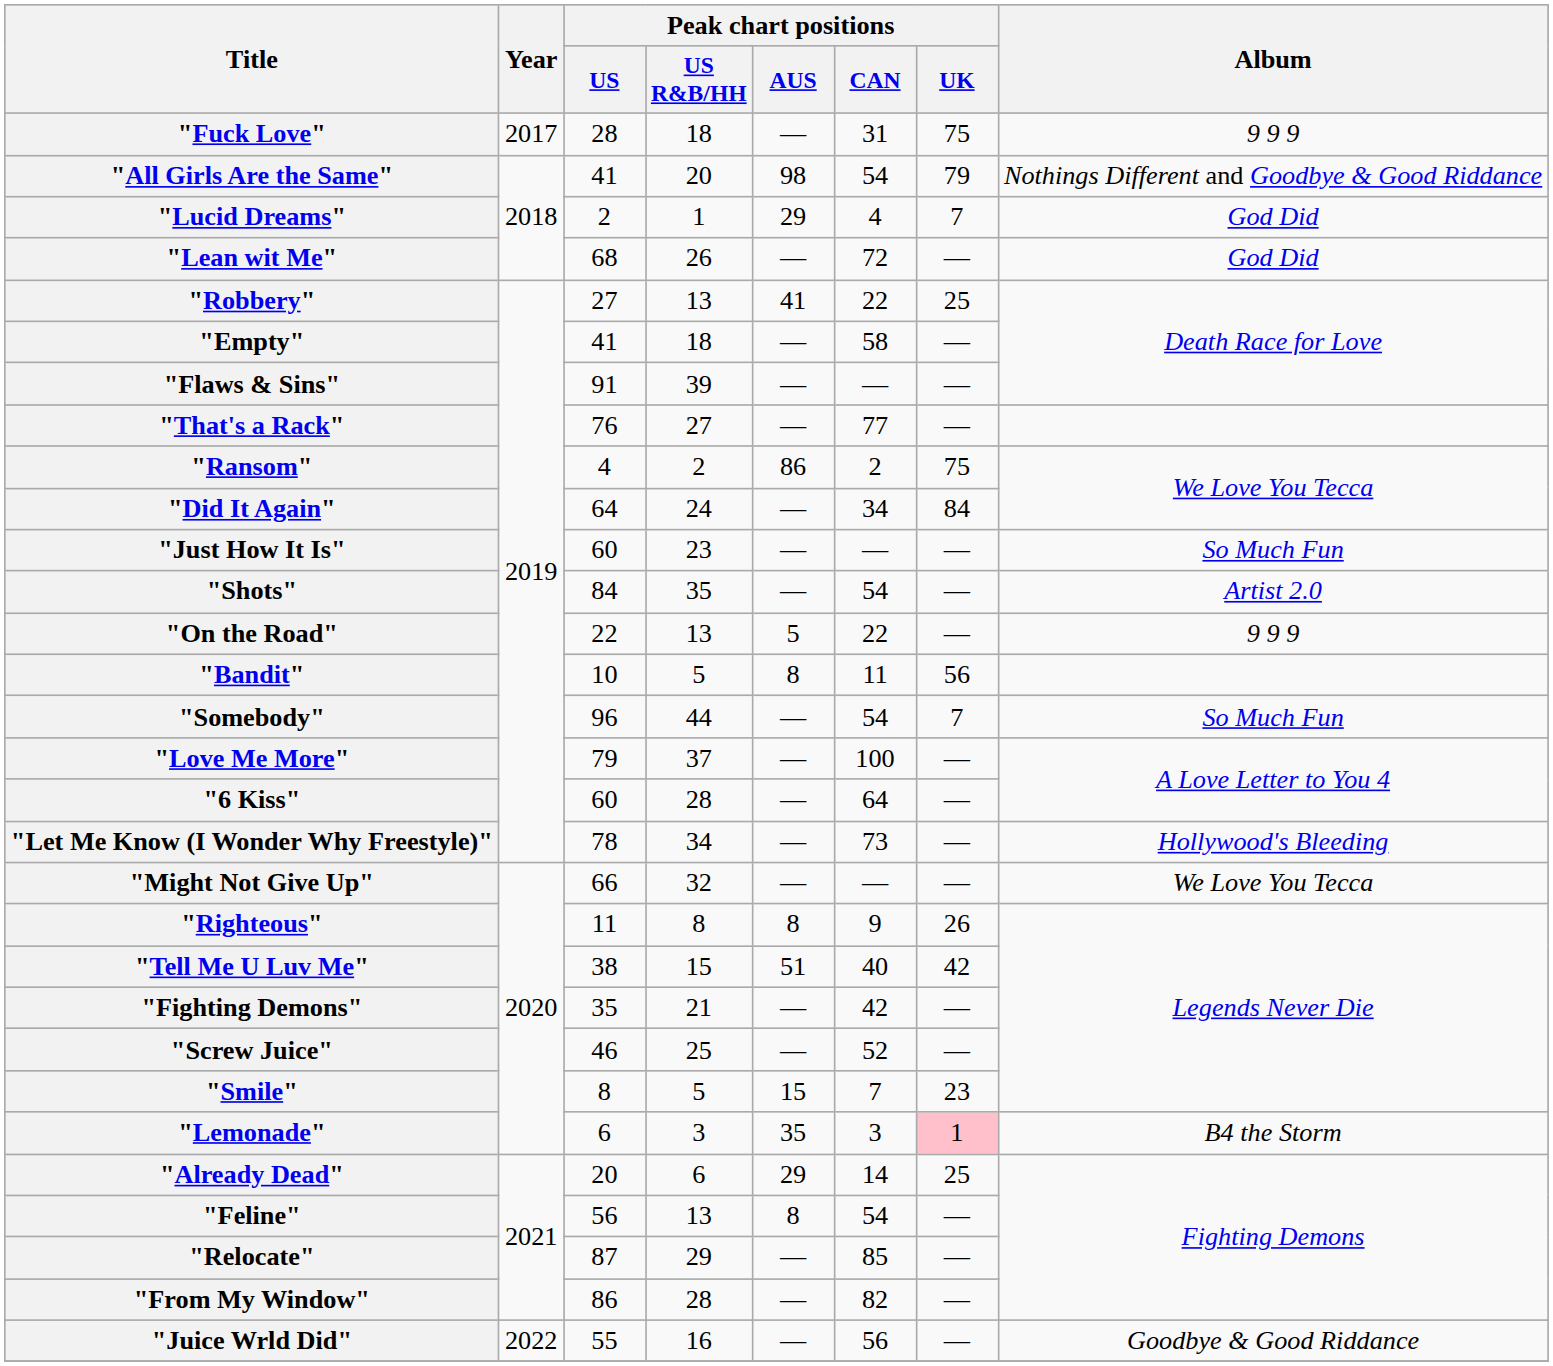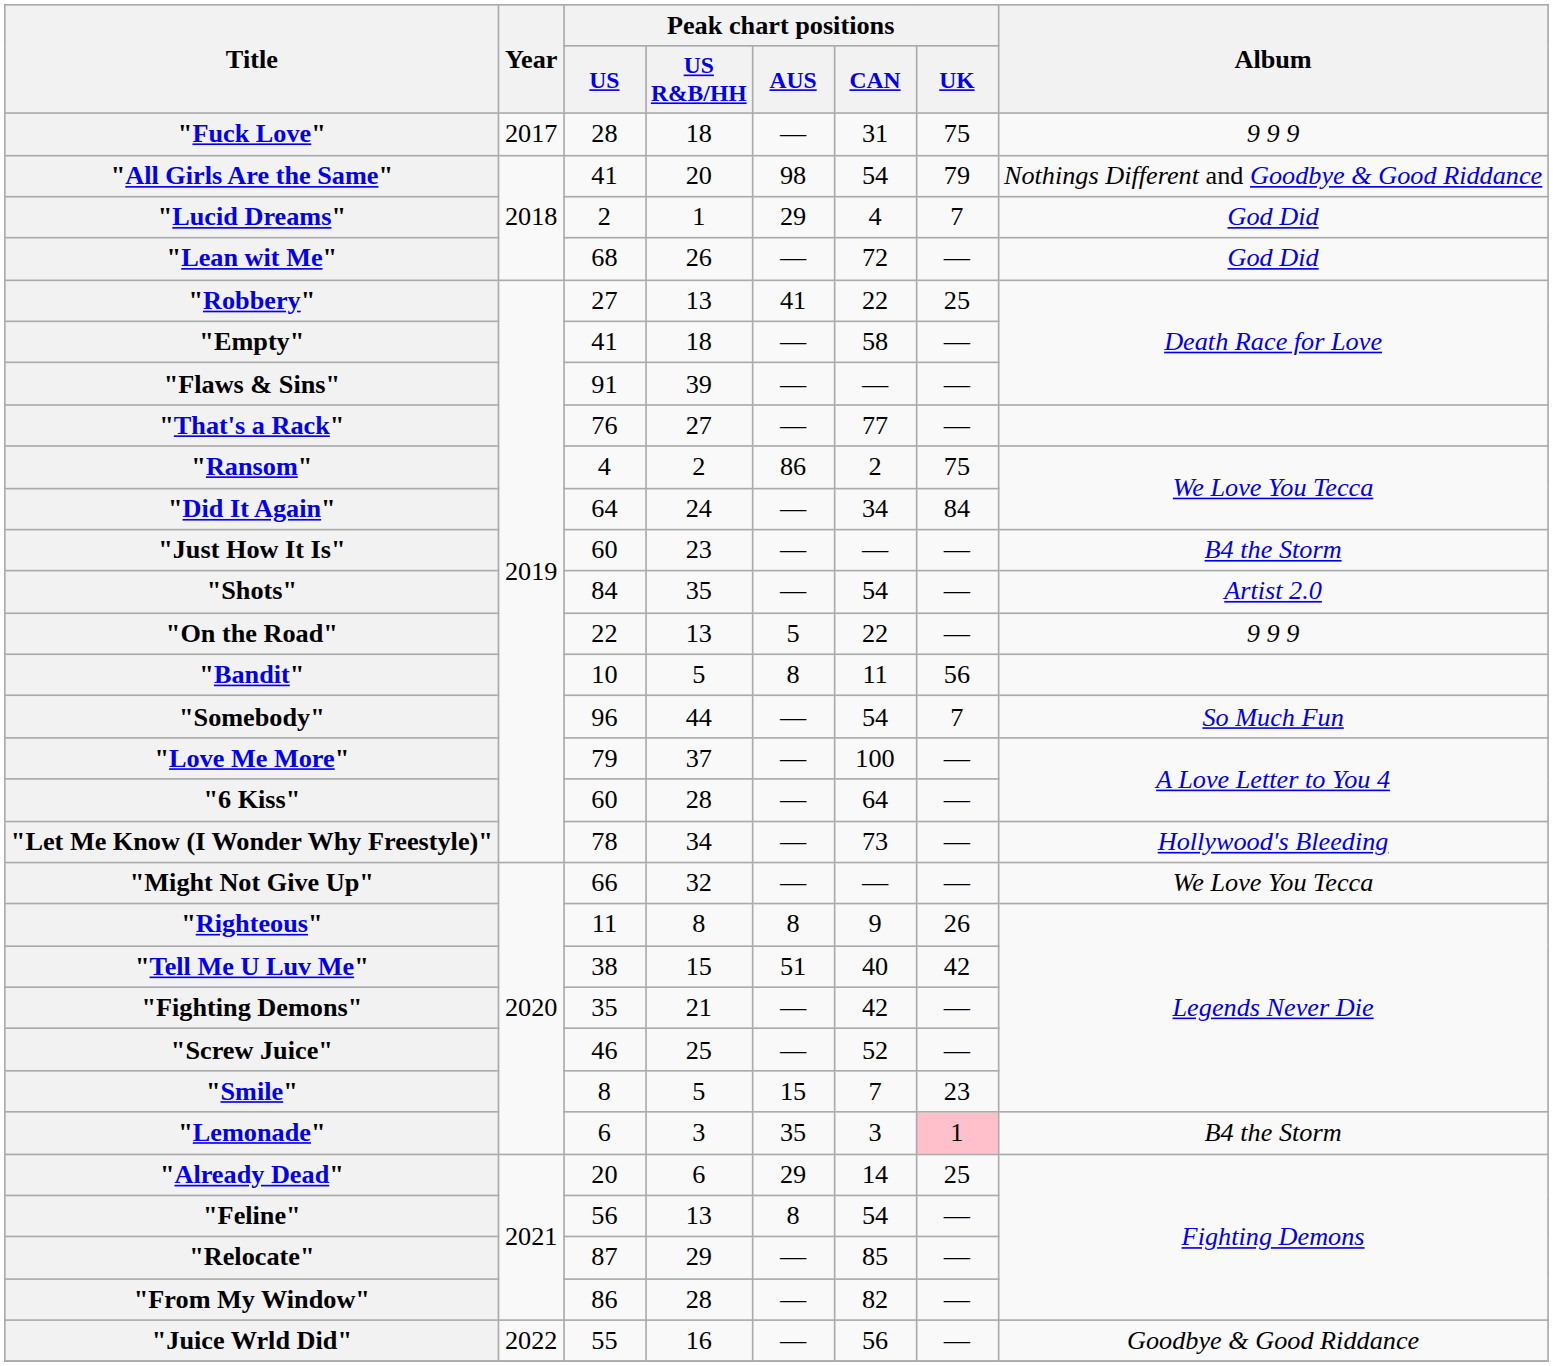"Just How It Is" | Album: So Much Fun -> B4 the Storm
